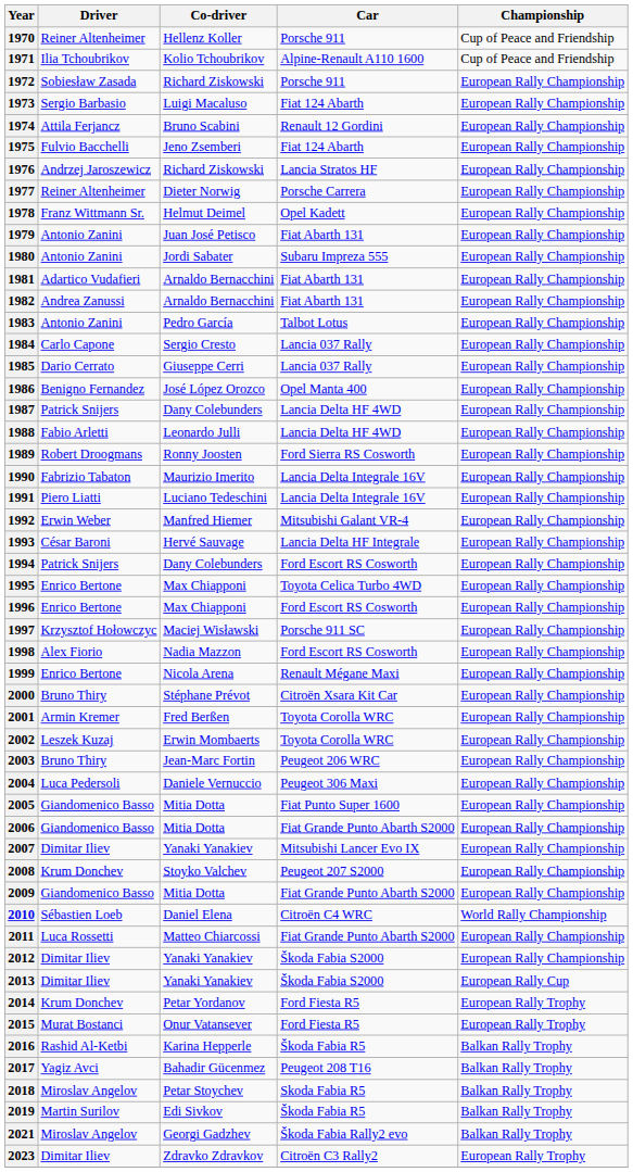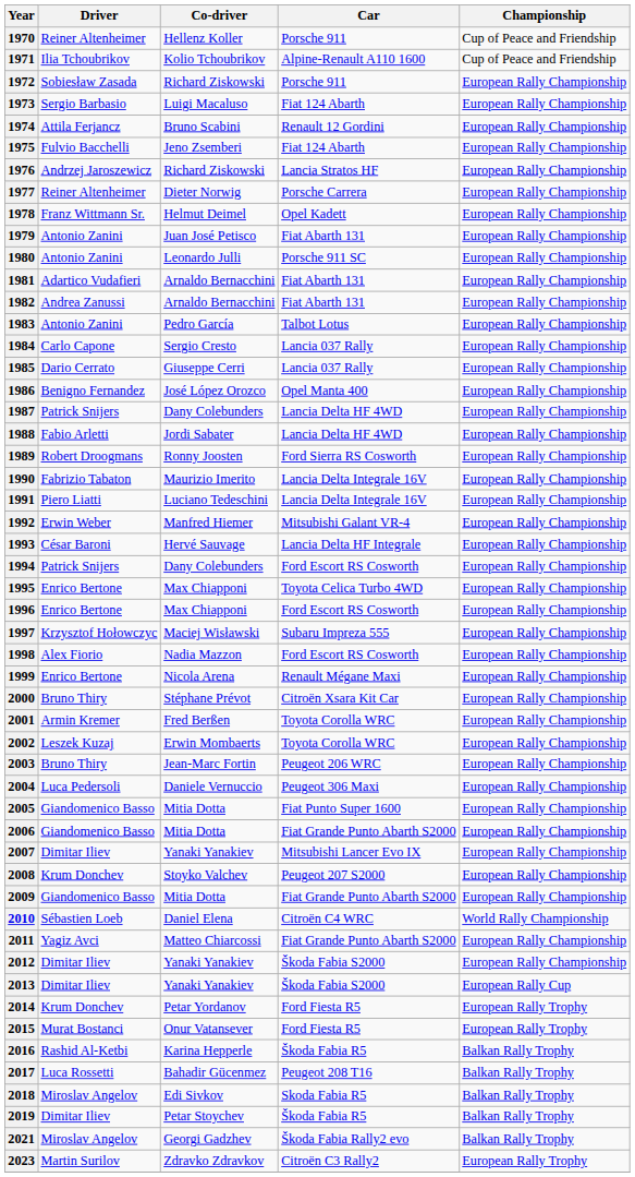1980 | Co-driver: Jordi Sabater -> Leonardo Julli
1980 | Car: Subaru Impreza 555 -> Porsche 911 SC
1988 | Co-driver: Leonardo Julli -> Jordi Sabater
1997 | Car: Porsche 911 SC -> Subaru Impreza 555
2011 | Driver: Luca Rossetti -> Yagiz Avci
2017 | Driver: Yagiz Avci -> Luca Rossetti
2018 | Co-driver: Petar Stoychev -> Edi Sivkov
2019 | Driver: Martin Surilov -> Dimitar Iliev
2019 | Co-driver: Edi Sivkov -> Petar Stoychev
2023 | Driver: Dimitar Iliev -> Martin Surilov
